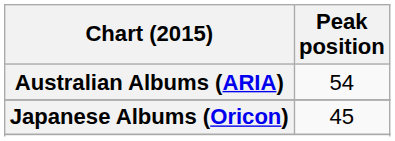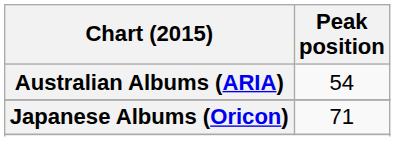Japanese Albums (Oricon) | Peak position: 45 -> 71
